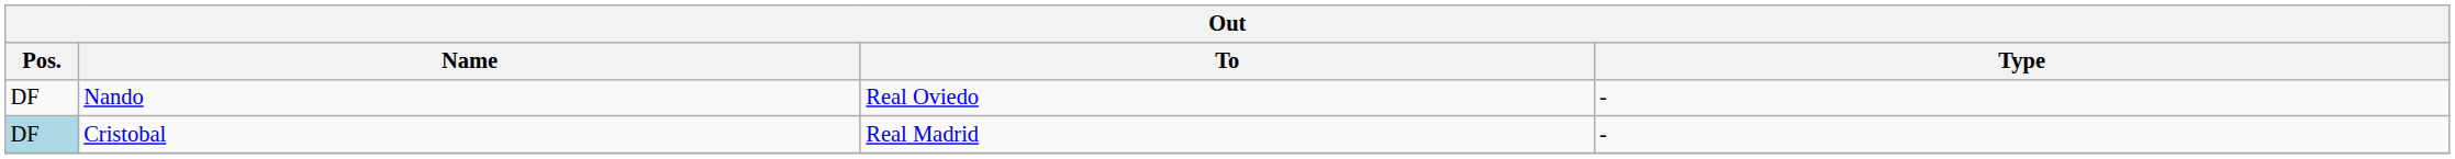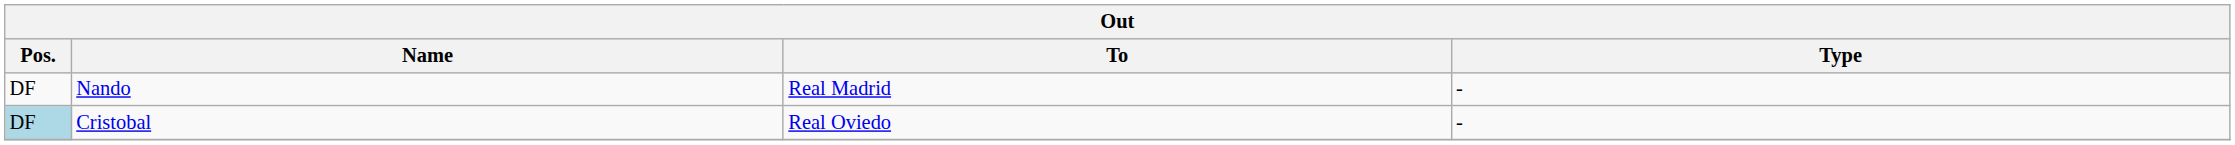Nando | To: Real Oviedo -> Real Madrid
Cristobal | To: Real Madrid -> Real Oviedo
